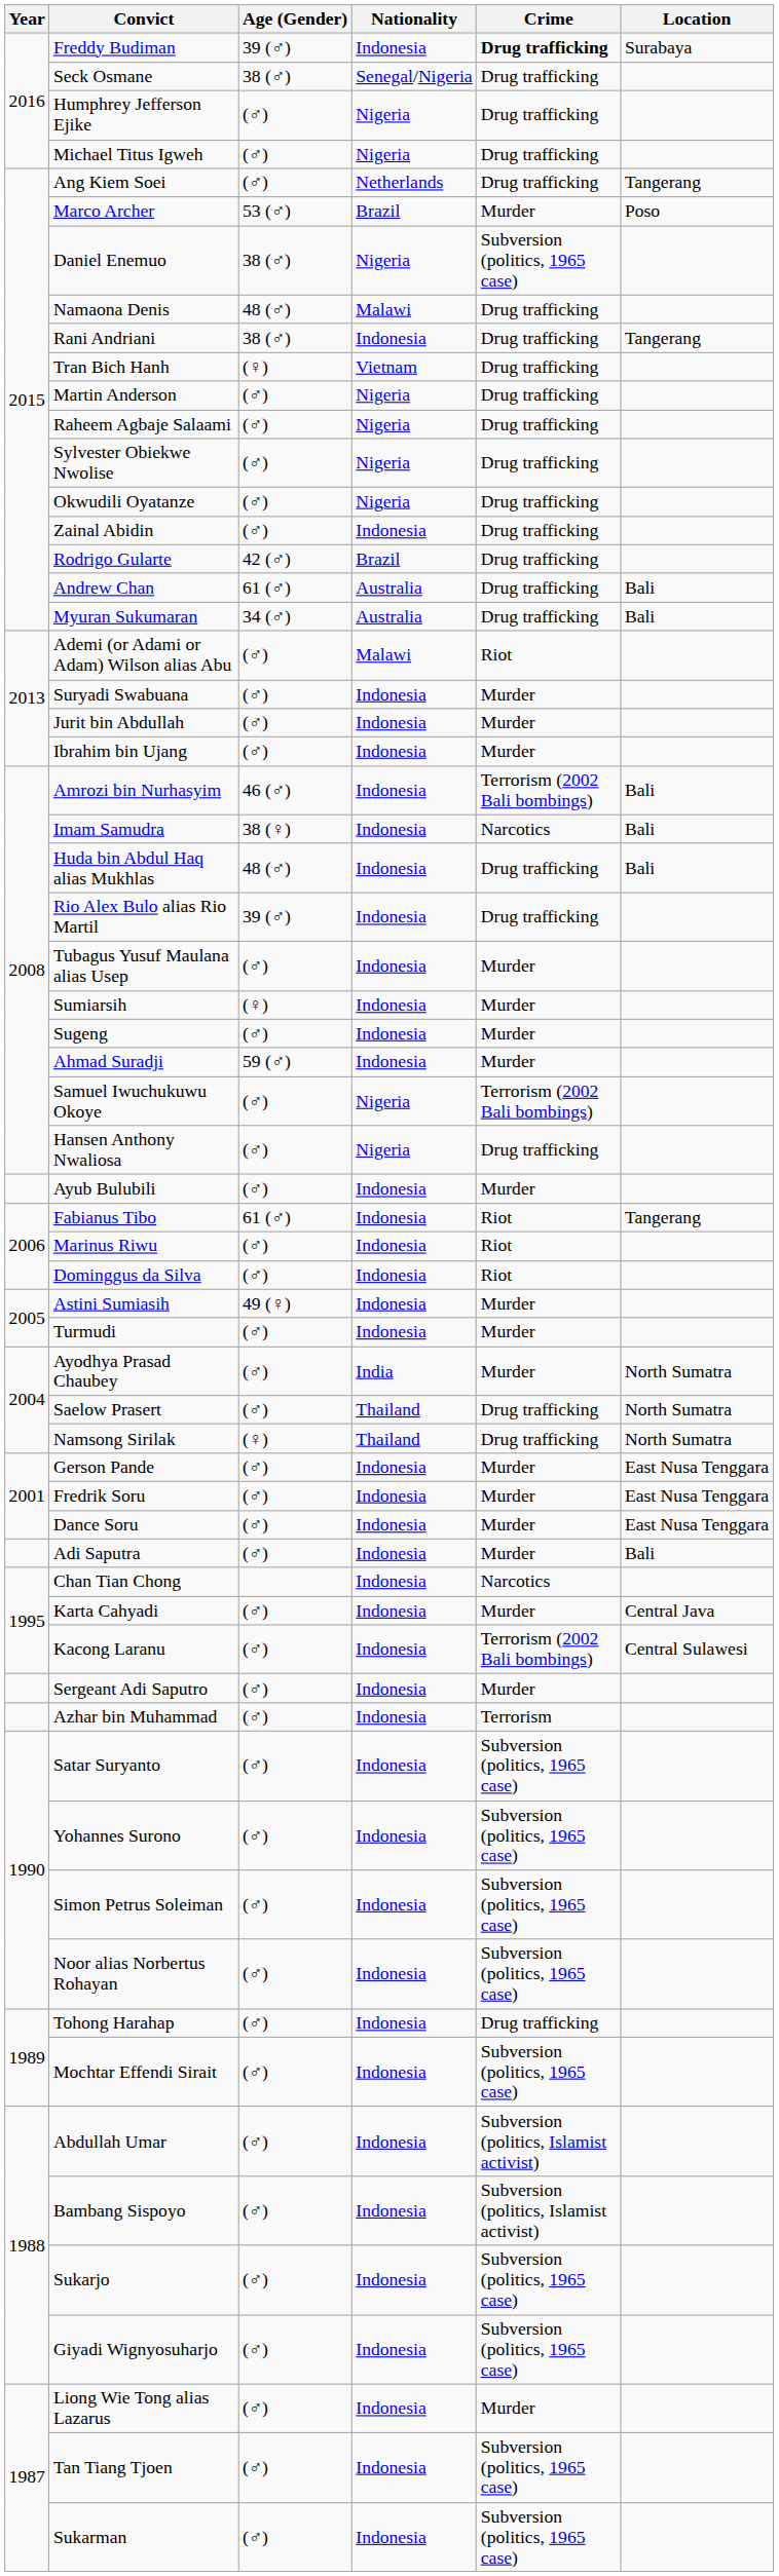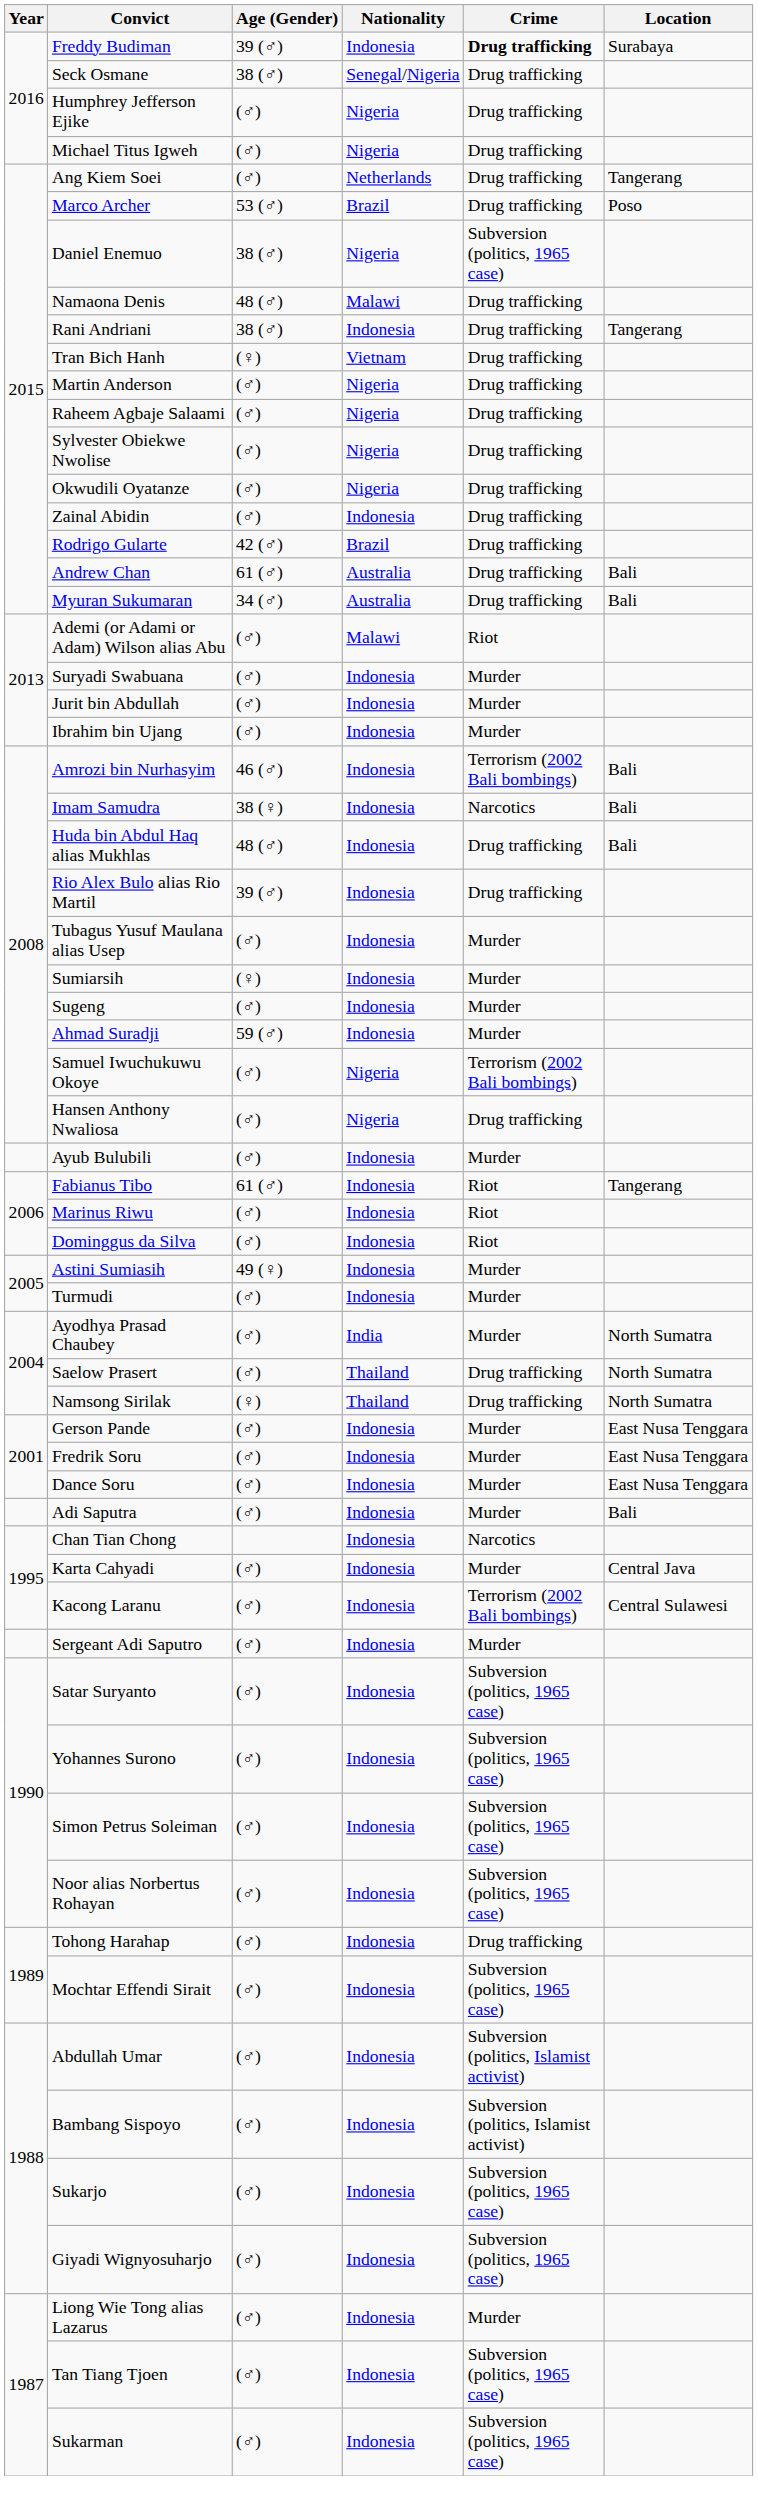Marco Archer | Crime: Murder -> Drug trafficking
- row: Azhar bin Muhammad | (♂) | Indonesia | Terrorism
